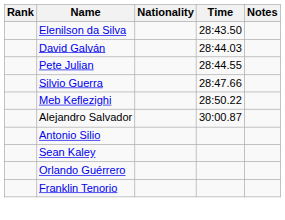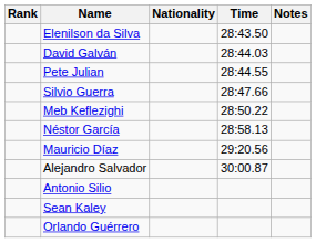+ row: Néstor García | 28:58.13
+ row: Mauricio Díaz | 29:20.56
- row: Franklin Tenorio
